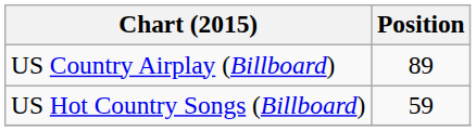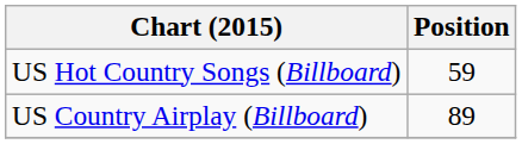rows swapped: US Country Airplay (Billboard) <-> US Hot Country Songs (Billboard)
